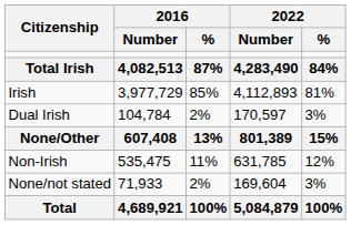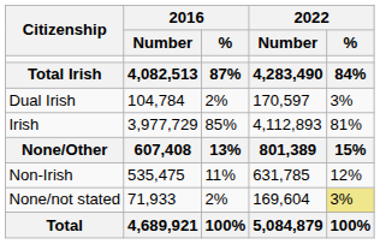rows swapped: Irish <-> Dual Irish
None/not stated | 2022 / %: no background -> khaki background
